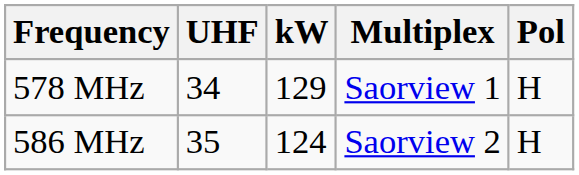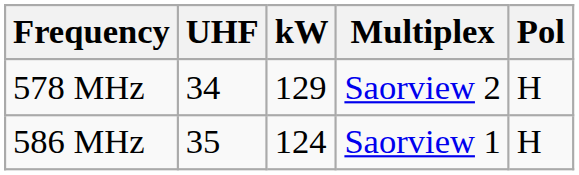578 MHz | Multiplex: Saorview 1 -> Saorview 2
586 MHz | Multiplex: Saorview 2 -> Saorview 1
